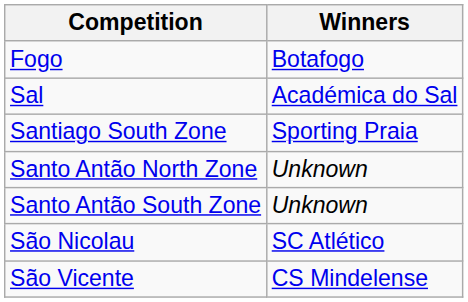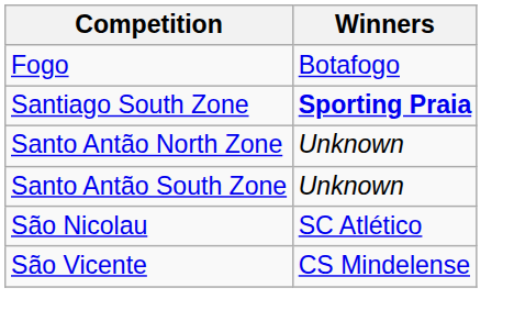- row: Sal | Académica do Sal
Santiago South Zone | Winners: normal -> bold
